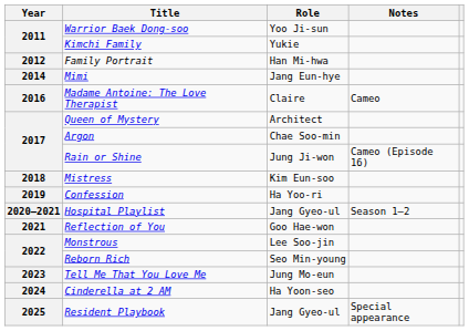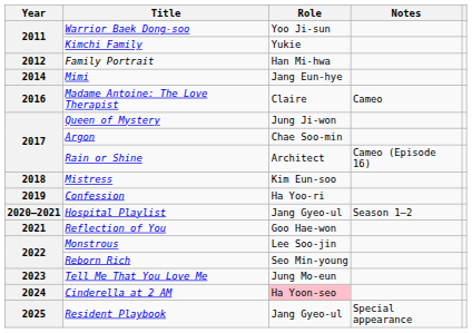Queen of Mystery | Role: Architect -> Jung Ji-won
Rain or Shine | Role: Jung Ji-won -> Architect
Cinderella at 2 AM | Role: no background -> pink background
